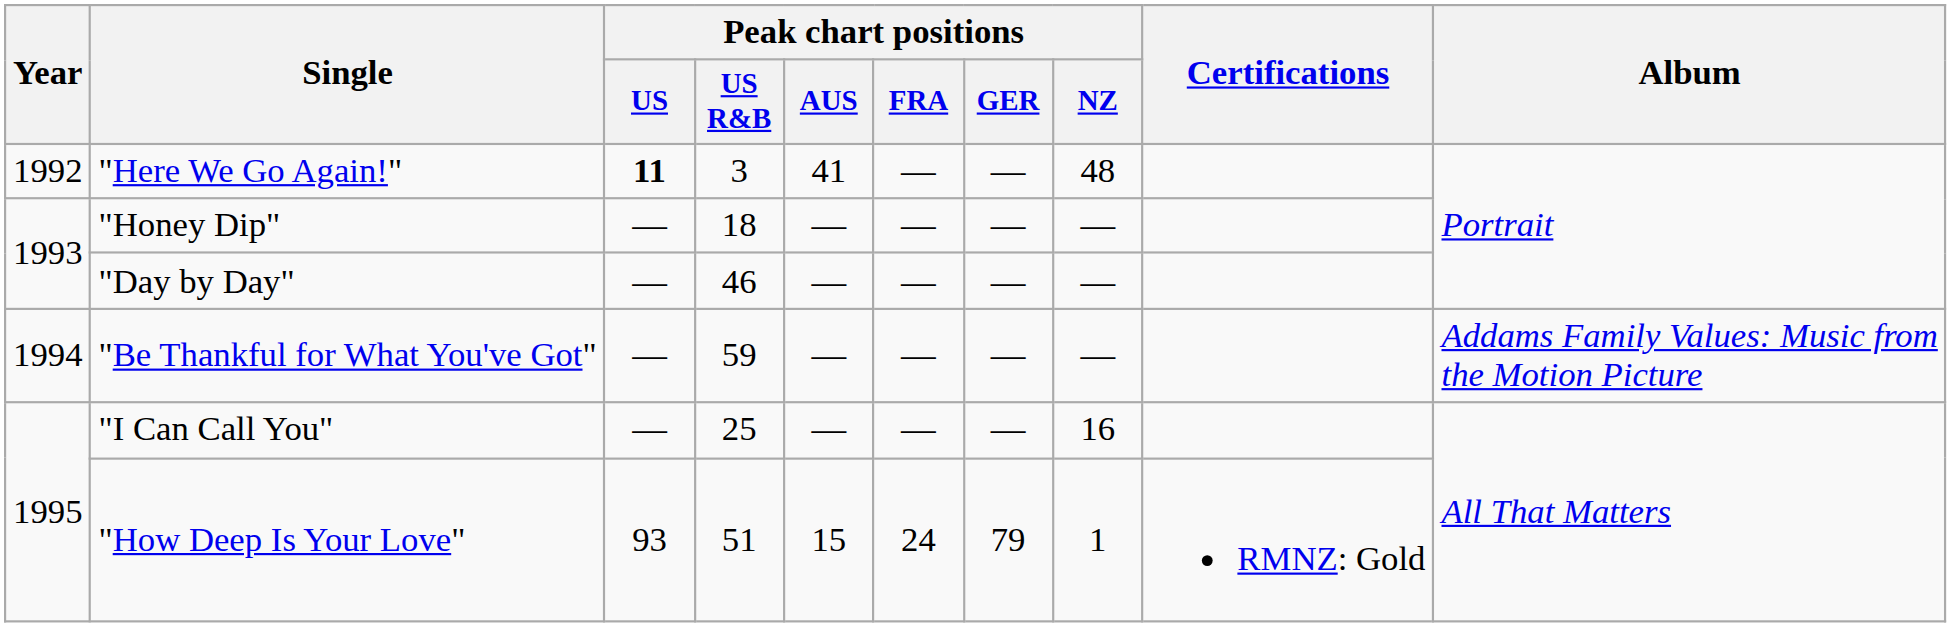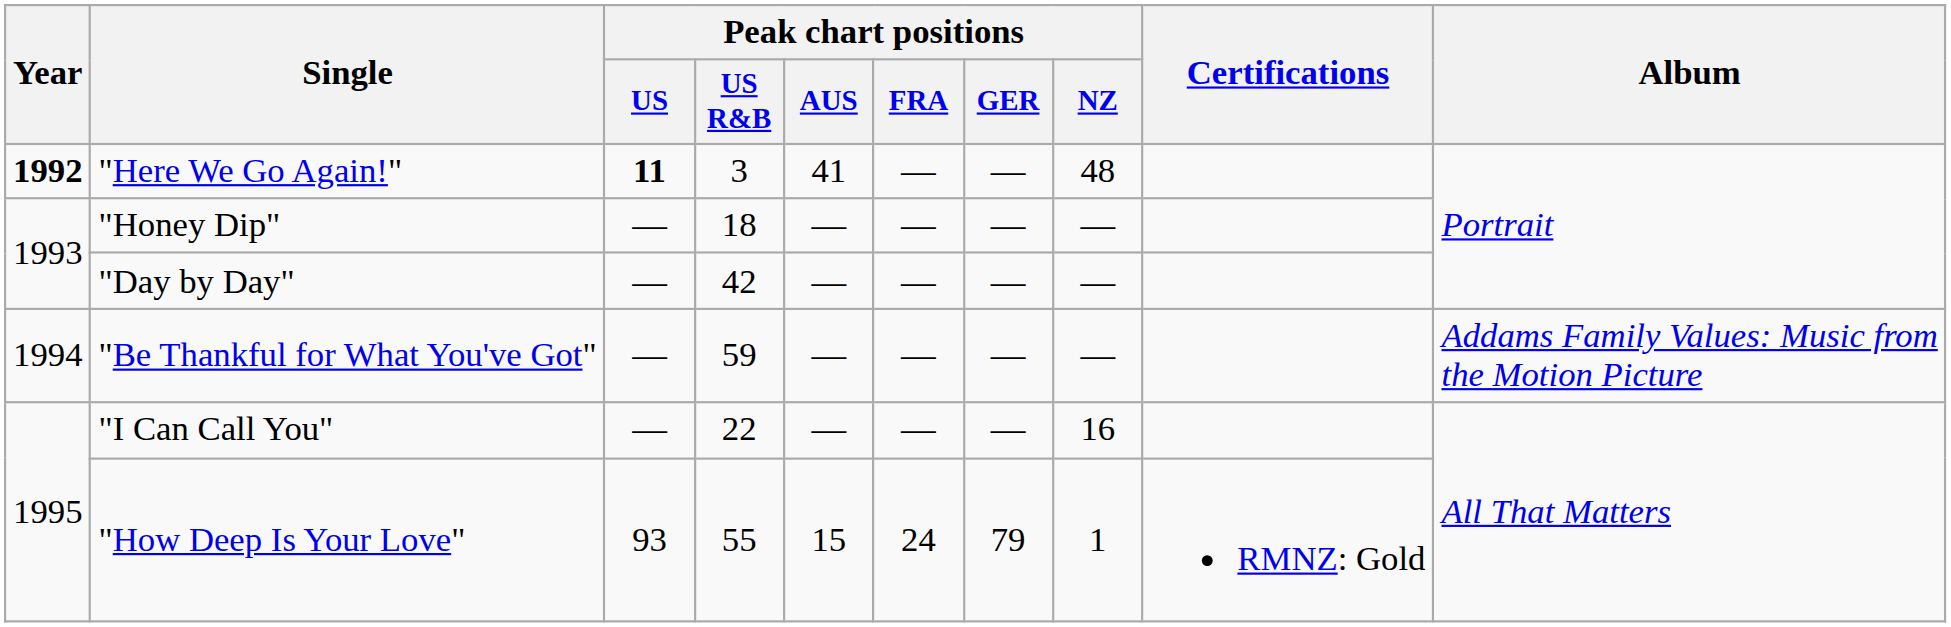"Here We Go Again!" | Year: normal -> bold
"Day by Day" | Peak chart positions / US R&B: 46 -> 42
"I Can Call You" | Peak chart positions / US R&B: 25 -> 22
"How Deep Is Your Love" | Peak chart positions / US R&B: 51 -> 55
